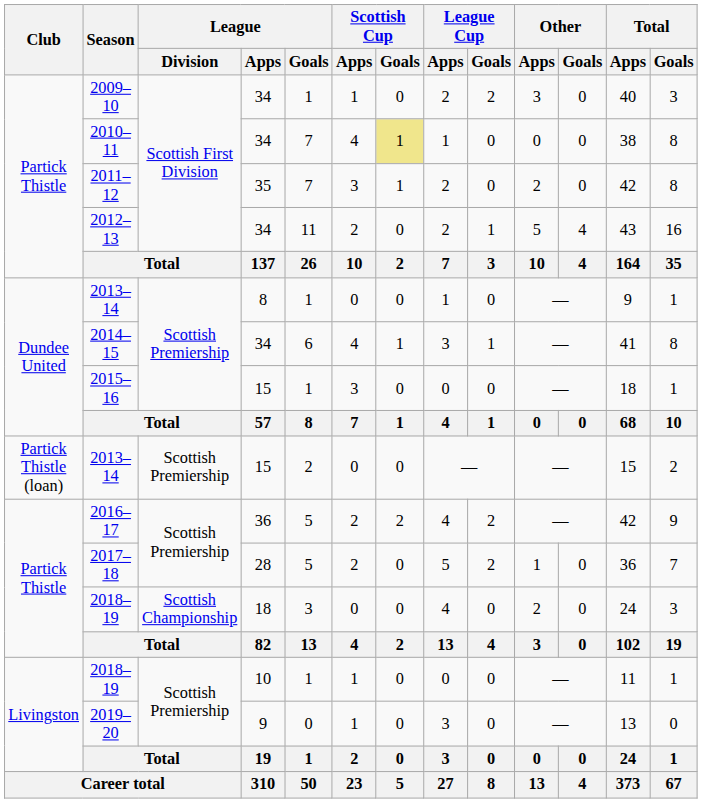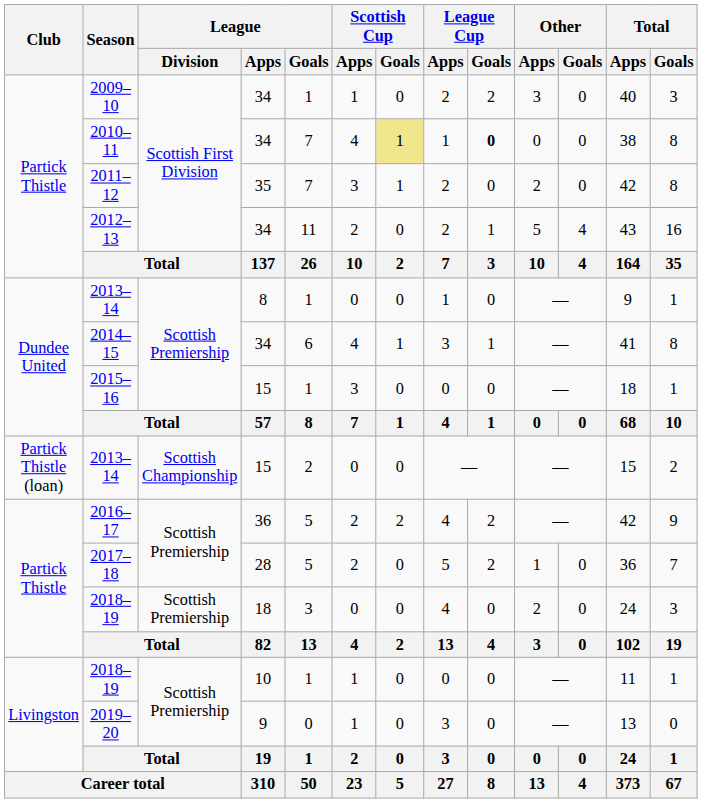2010–11 | League Cup / Goals: normal -> bold
2013–14 / 15 | League / Division: Scottish Premiership -> Scottish Championship
2018–19 / 18 | League / Division: Scottish Championship -> Scottish Premiership
